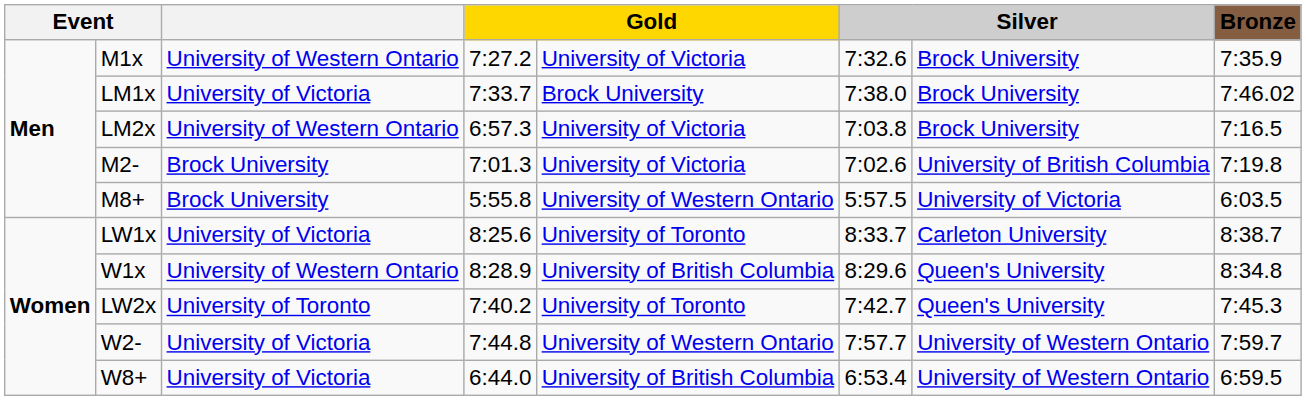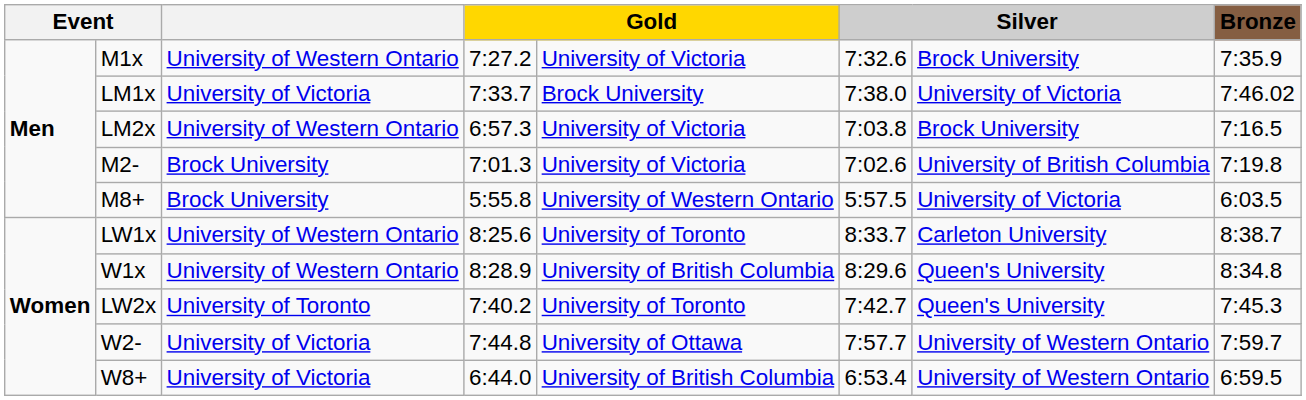LM1x | column 7: Brock University -> University of Victoria
LW1x | column 3: University of Victoria -> University of Western Ontario
W2- | column 5: University of Western Ontario -> University of Ottawa
